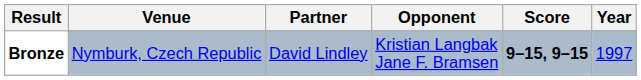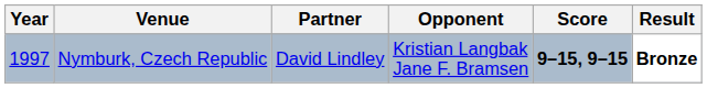columns swapped: Year <-> Result
